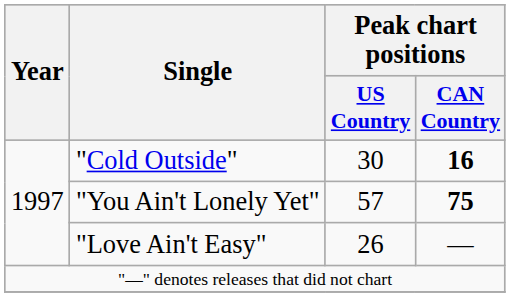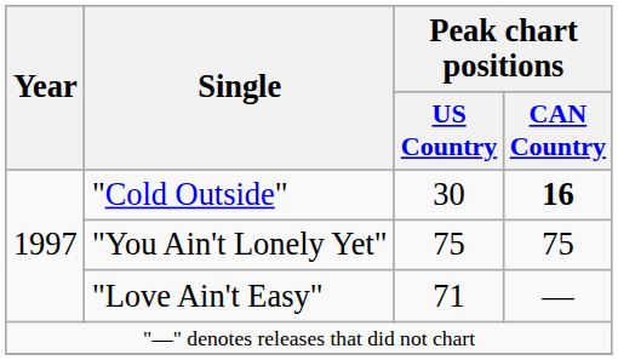"You Ain't Lonely Yet" | Peak chart positions / US Country: 57 -> 75
"You Ain't Lonely Yet" | Peak chart positions / CAN Country: bold -> normal
"Love Ain't Easy" | Peak chart positions / US Country: 26 -> 71
